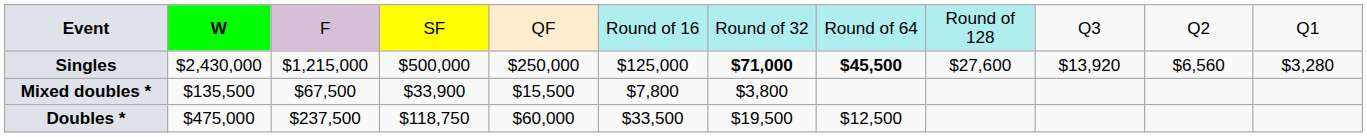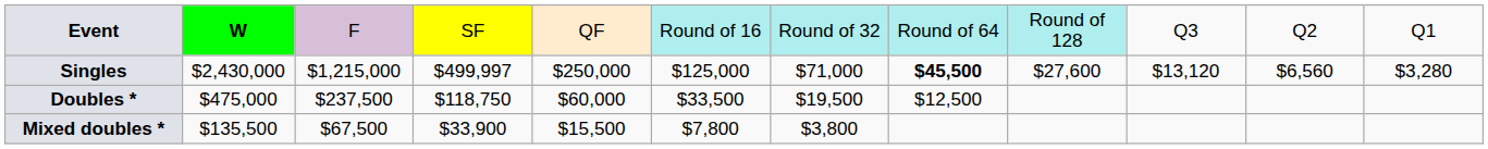Singles | column 4: $500,000 -> $499,997
Singles | column 7: bold -> normal
Singles | column 10: $13,920 -> $13,120
rows swapped: Doubles * <-> Mixed doubles *
